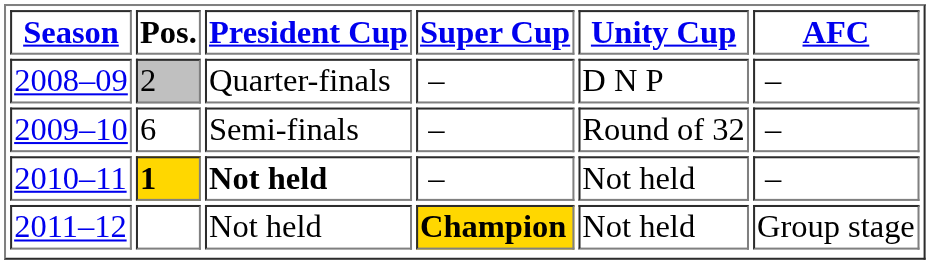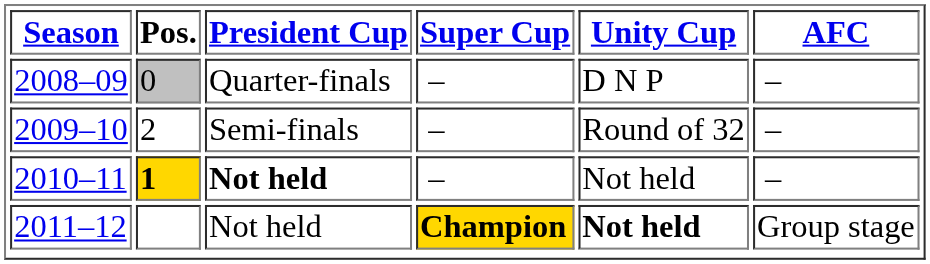2008–09 | Pos.: 2 -> 0
2009–10 | Pos.: 6 -> 2
2011–12 | Unity Cup: normal -> bold
